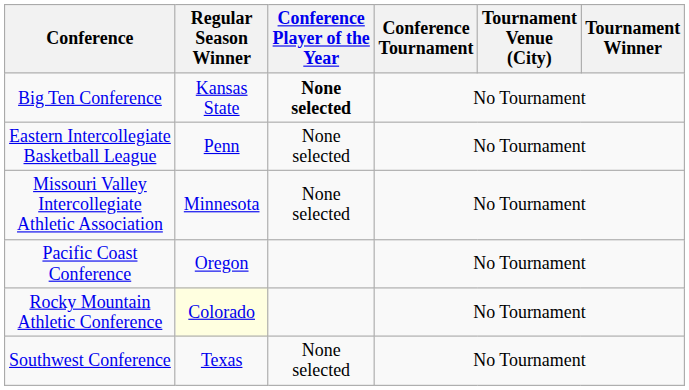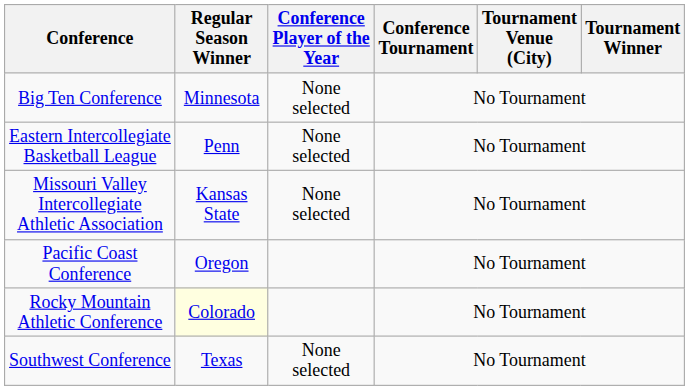Big Ten Conference | Regular Season Winner: Kansas State -> Minnesota
Big Ten Conference | Conference Player of the Year: bold -> normal
Missouri Valley Intercollegiate Athletic Association | Regular Season Winner: Minnesota -> Kansas State
